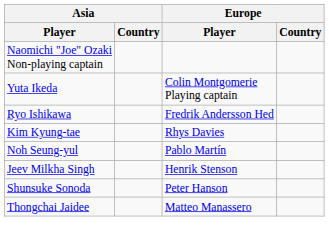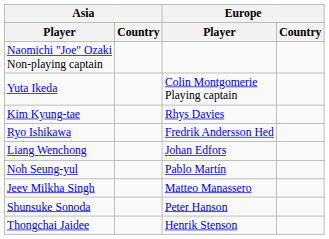rows swapped: Ryo Ishikawa <-> Kim Kyung-tae
+ row: Liang Wenchong | Johan Edfors
Jeev Milkha Singh | Europe / Player: Henrik Stenson -> Matteo Manassero
Thongchai Jaidee | Europe / Player: Matteo Manassero -> Henrik Stenson
